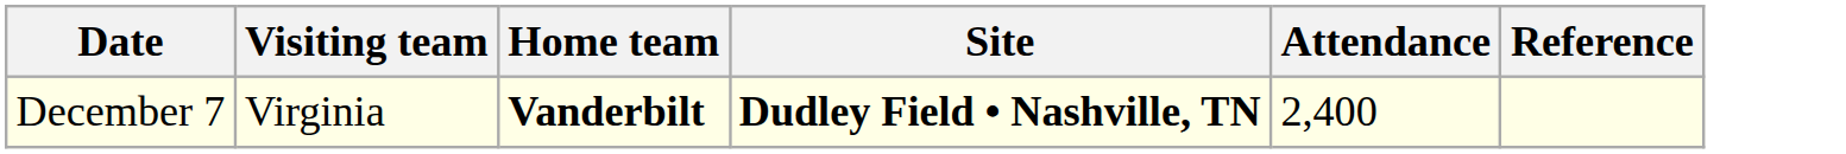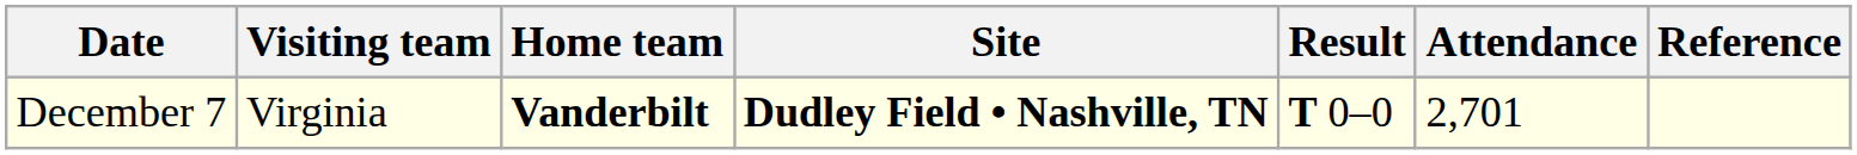+ column: Result | T 0–0
December 7 | Attendance: 2,400 -> 2,701
